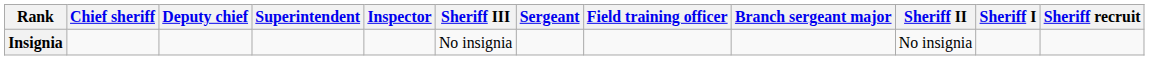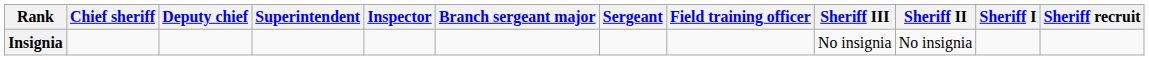columns swapped: Branch sergeant major <-> Sheriff III
